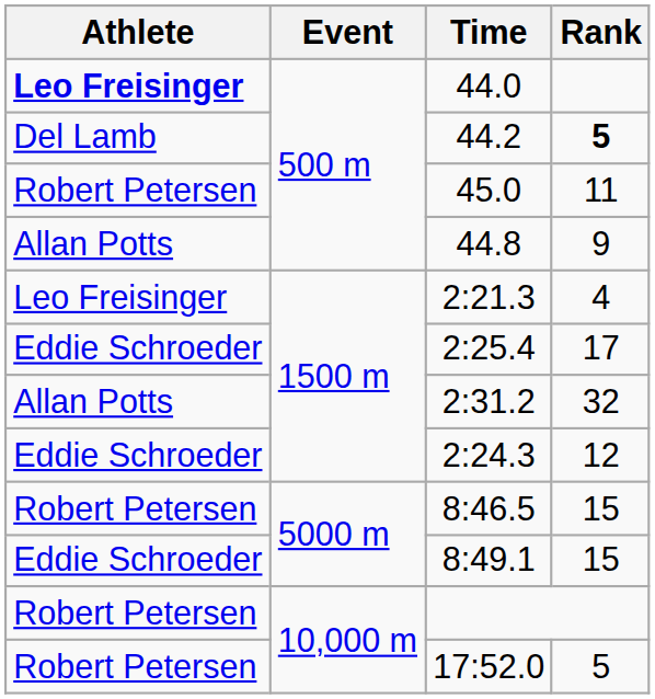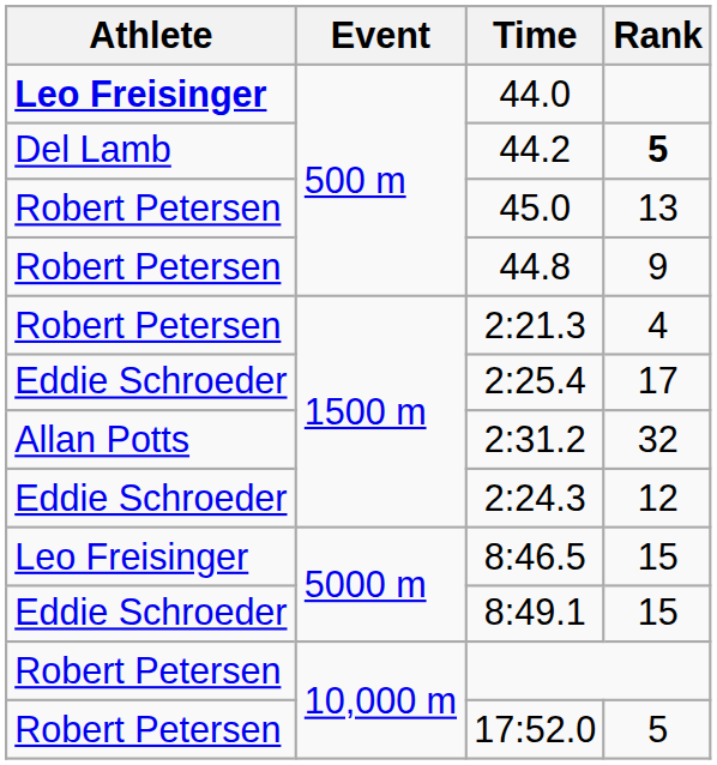45.0 | Rank: 11 -> 13
44.8 | Athlete: Allan Potts -> Robert Petersen
2:21.3 | Athlete: Leo Freisinger -> Robert Petersen
8:46.5 | Athlete: Robert Petersen -> Leo Freisinger
